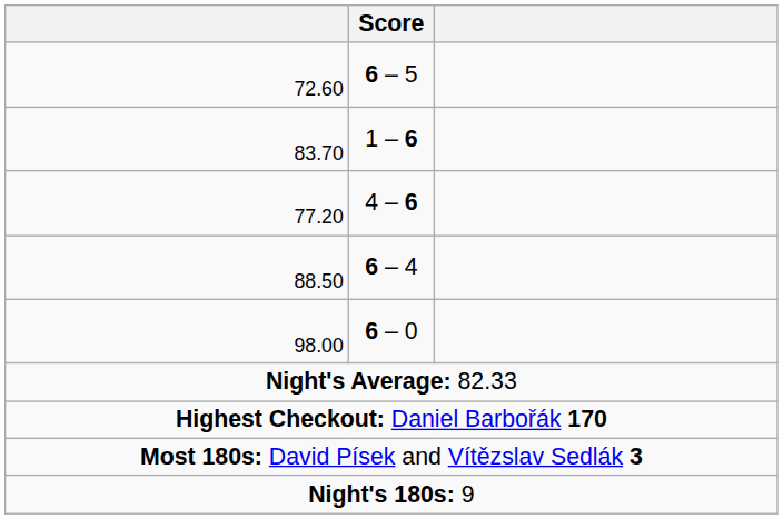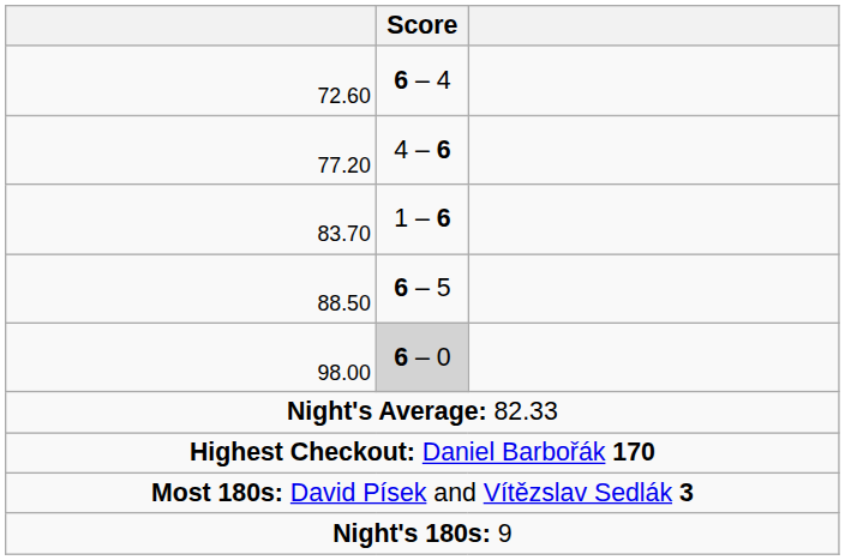72.60 | Score: 6 – 5 -> 6 – 4
rows swapped: 83.70 <-> 77.20
88.50 | Score: 6 – 4 -> 6 – 5
98.00 | Score: no background -> lightgrey background
